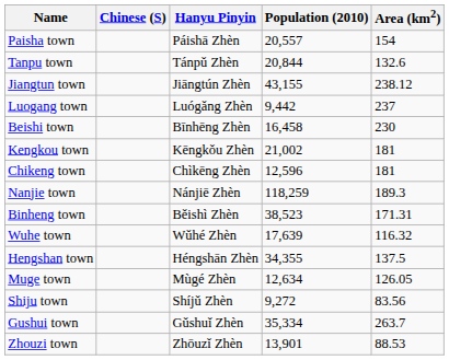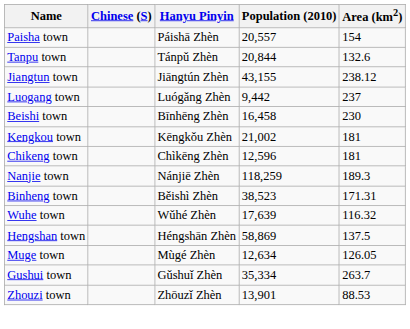Hengshan town | Population (2010): 34,355 -> 58,869
- row: Shiju town | Shíjǔ Zhèn | 9,272 | 83.56
